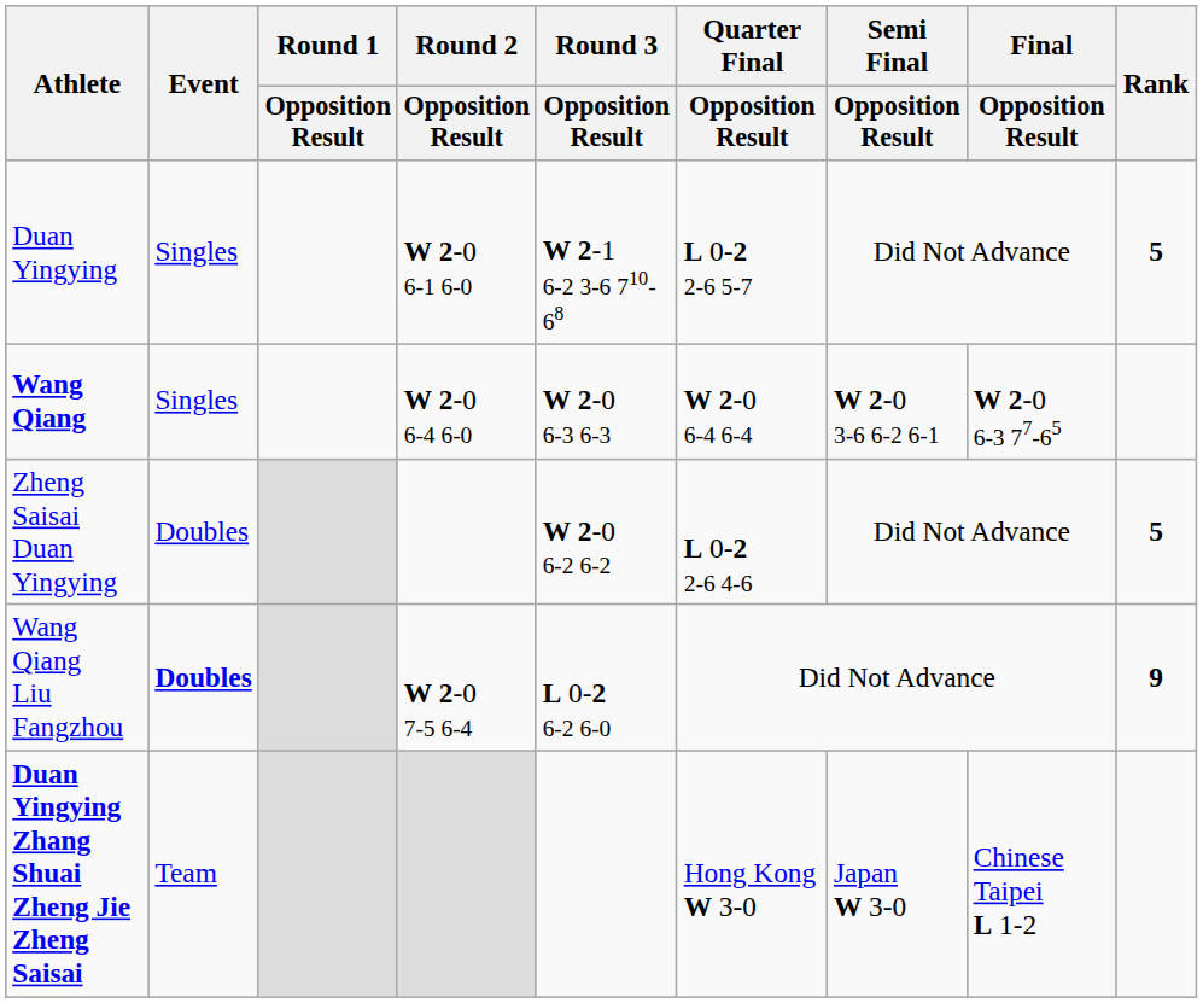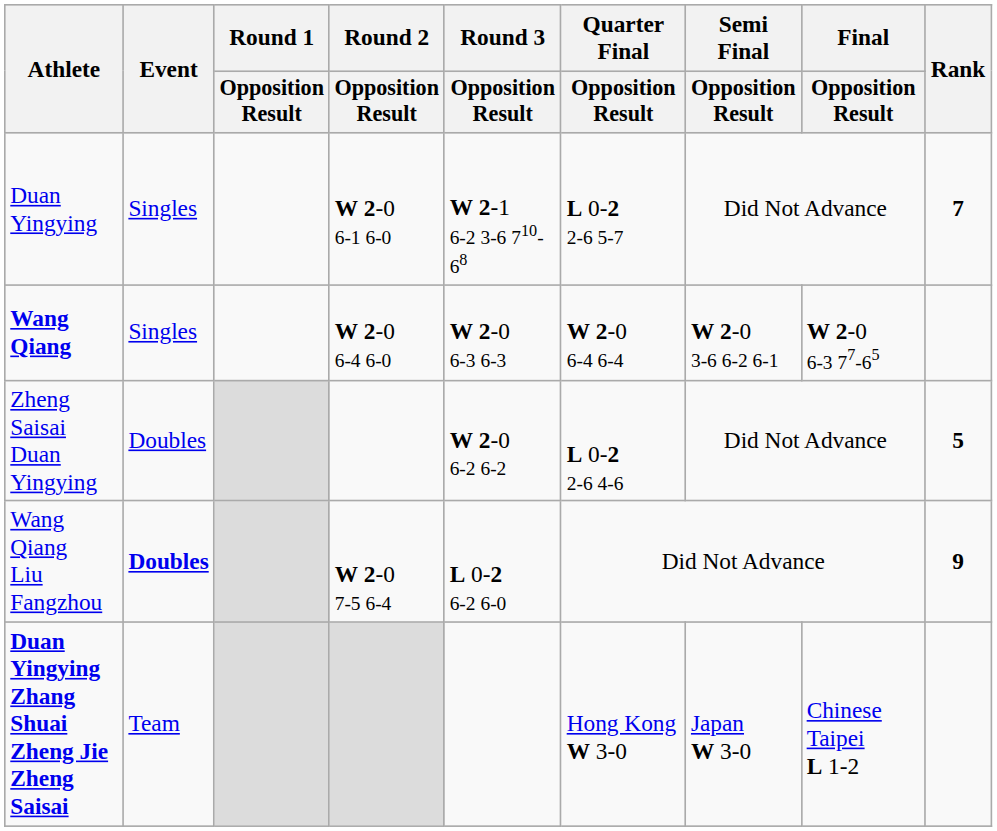Duan Yingying | Rank: 5 -> 7
